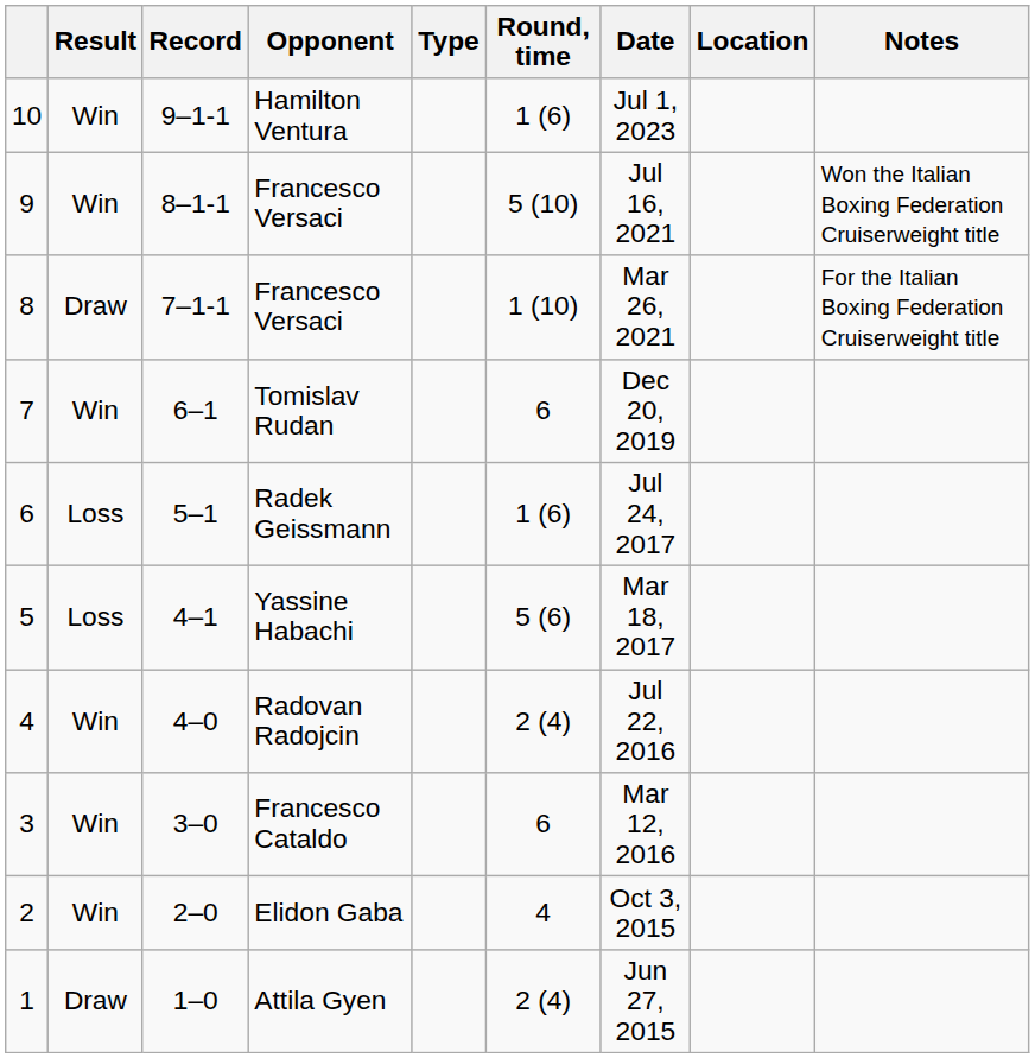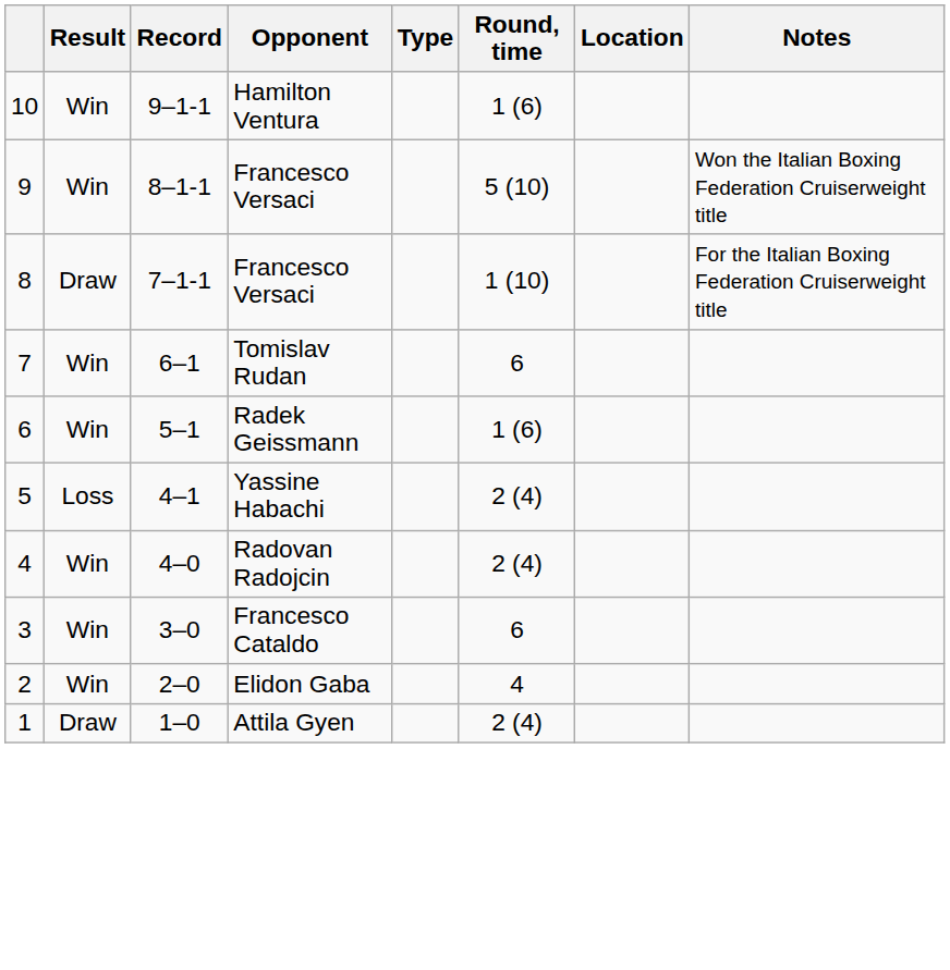- column: Date | Jul 1, 2023 | Jul 16, 2021 | Mar 26, 2021 | Dec 20, 2019 | Jul 24, 2017 | Mar 18, 2017 | Jul 22, 2016 | Mar 12, 2016 | Oct 3, 2015 | Jun 27, 2015
Radek Geissmann | Result: Loss -> Win
Yassine Habachi | Round, time: 5 (6) -> 2 (4)
